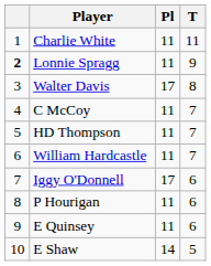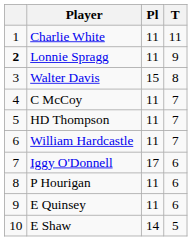Walter Davis | Pl: 17 -> 15
